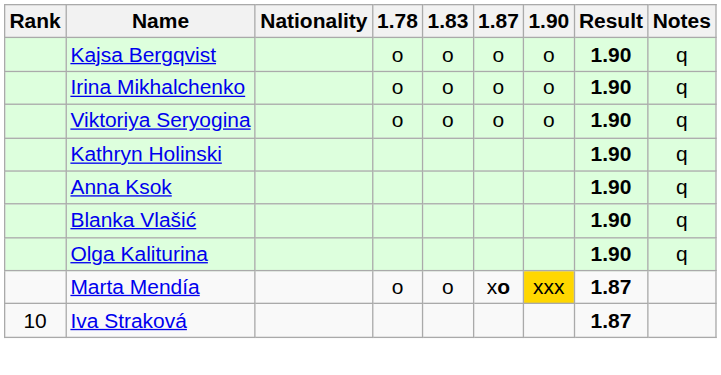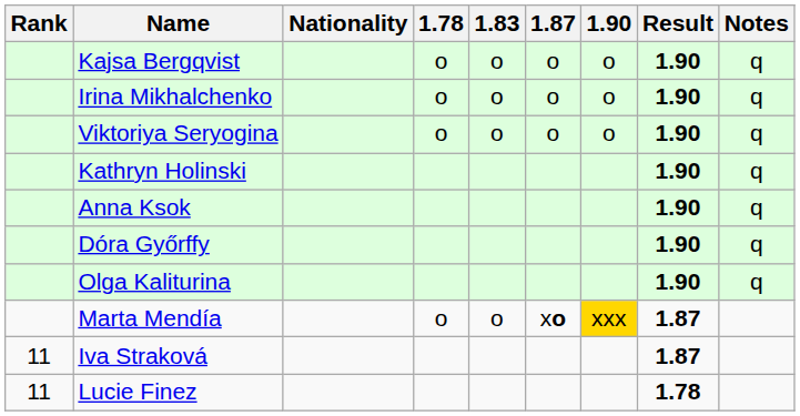+ row: Dóra Győrffy | 1.90 | q
- row: Blanka Vlašić | 1.90 | q
Iva Straková | Rank: 10 -> 11
+ row: 11 | Lucie Finez | 1.78
